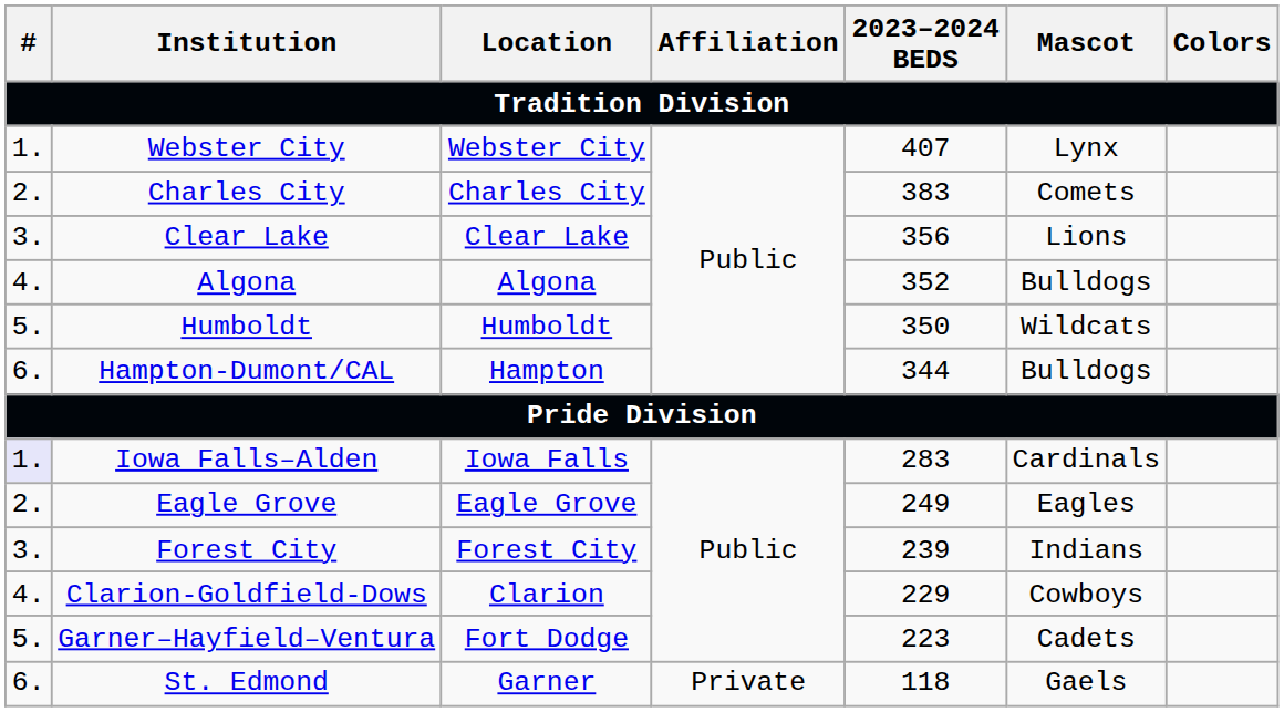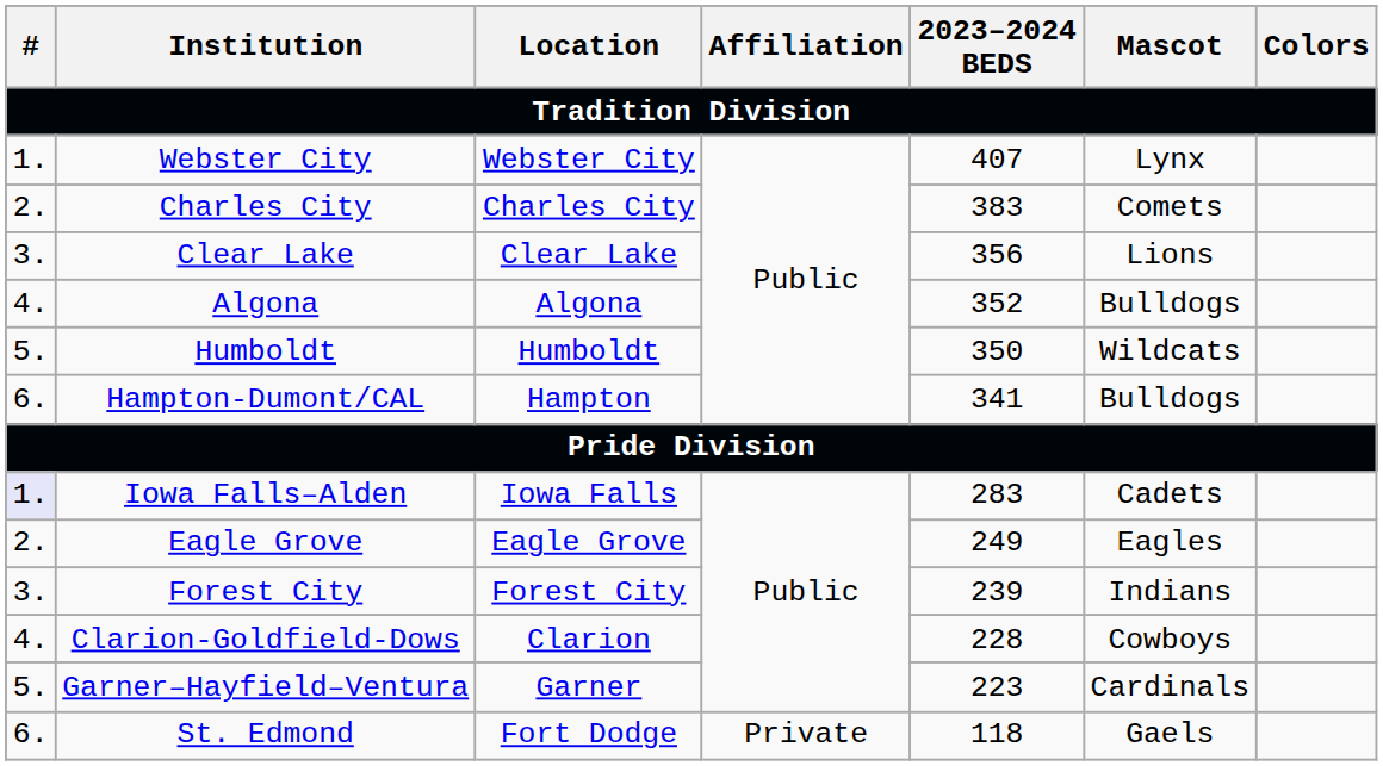Hampton-Dumont/CAL | 2023–2024 BEDS: 344 -> 341
Iowa Falls–Alden | Mascot: Cardinals -> Cadets
Clarion-Goldfield-Dows | 2023–2024 BEDS: 229 -> 228
Garner–Hayfield–Ventura | Location: Fort Dodge -> Garner
Garner–Hayfield–Ventura | Mascot: Cadets -> Cardinals
St. Edmond | Location: Garner -> Fort Dodge
